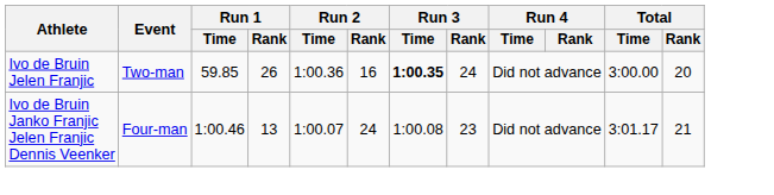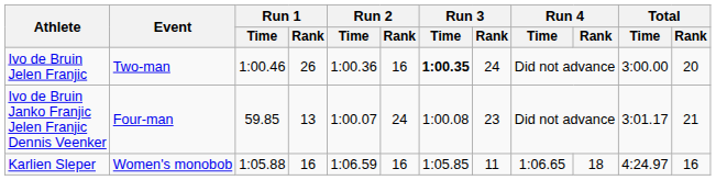Ivo de Bruin Jelen Franjic | Run 1 / Time: 59.85 -> 1:00.46
Ivo de Bruin Janko Franjic Jelen Franjic Dennis Veenker | Run 1 / Time: 1:00.46 -> 59.85
+ row: Karlien Sleper | Women's monobob | 1:05.88 | 16 | 1:06.59 | 16 | 1:05.85 | 11 | 1:06.65 | 18 | 4:24.97 | 16
